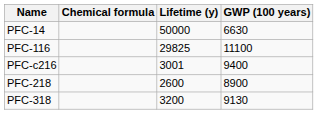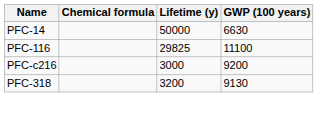PFC-c216 | Lifetime (y): 3001 -> 3000
PFC-c216 | GWP (100 years): 9400 -> 9200
- row: PFC-218 | 2600 | 8900
